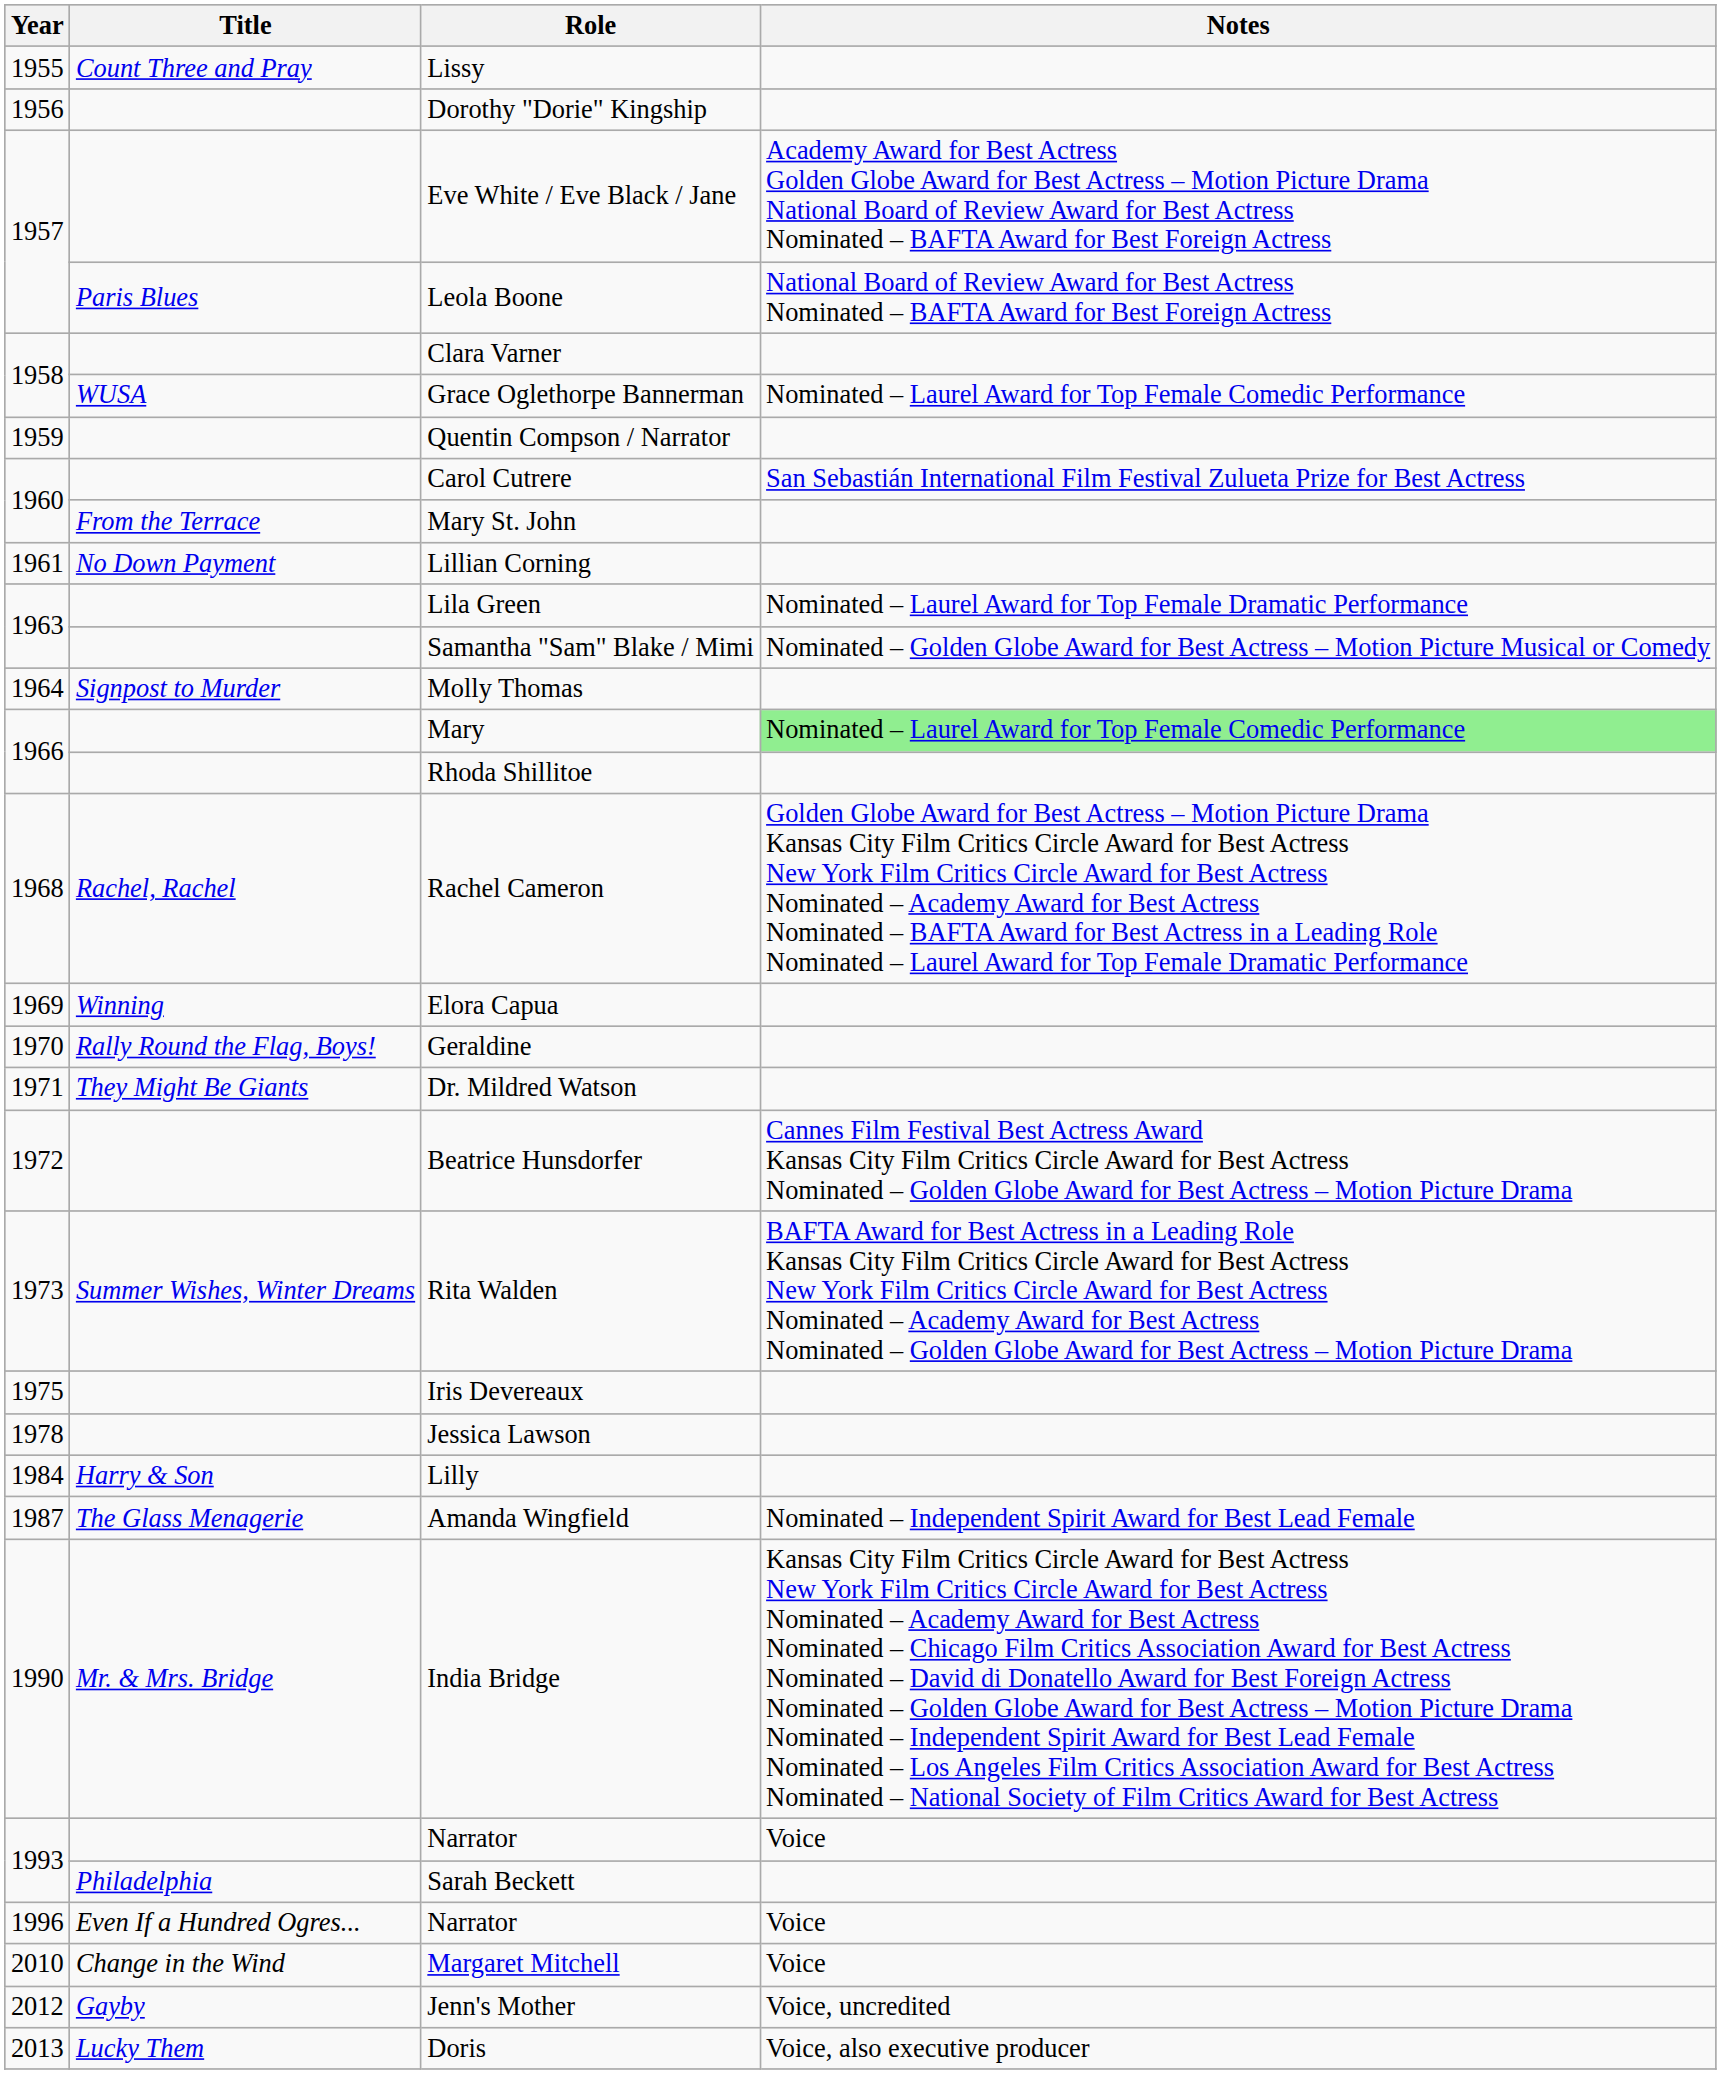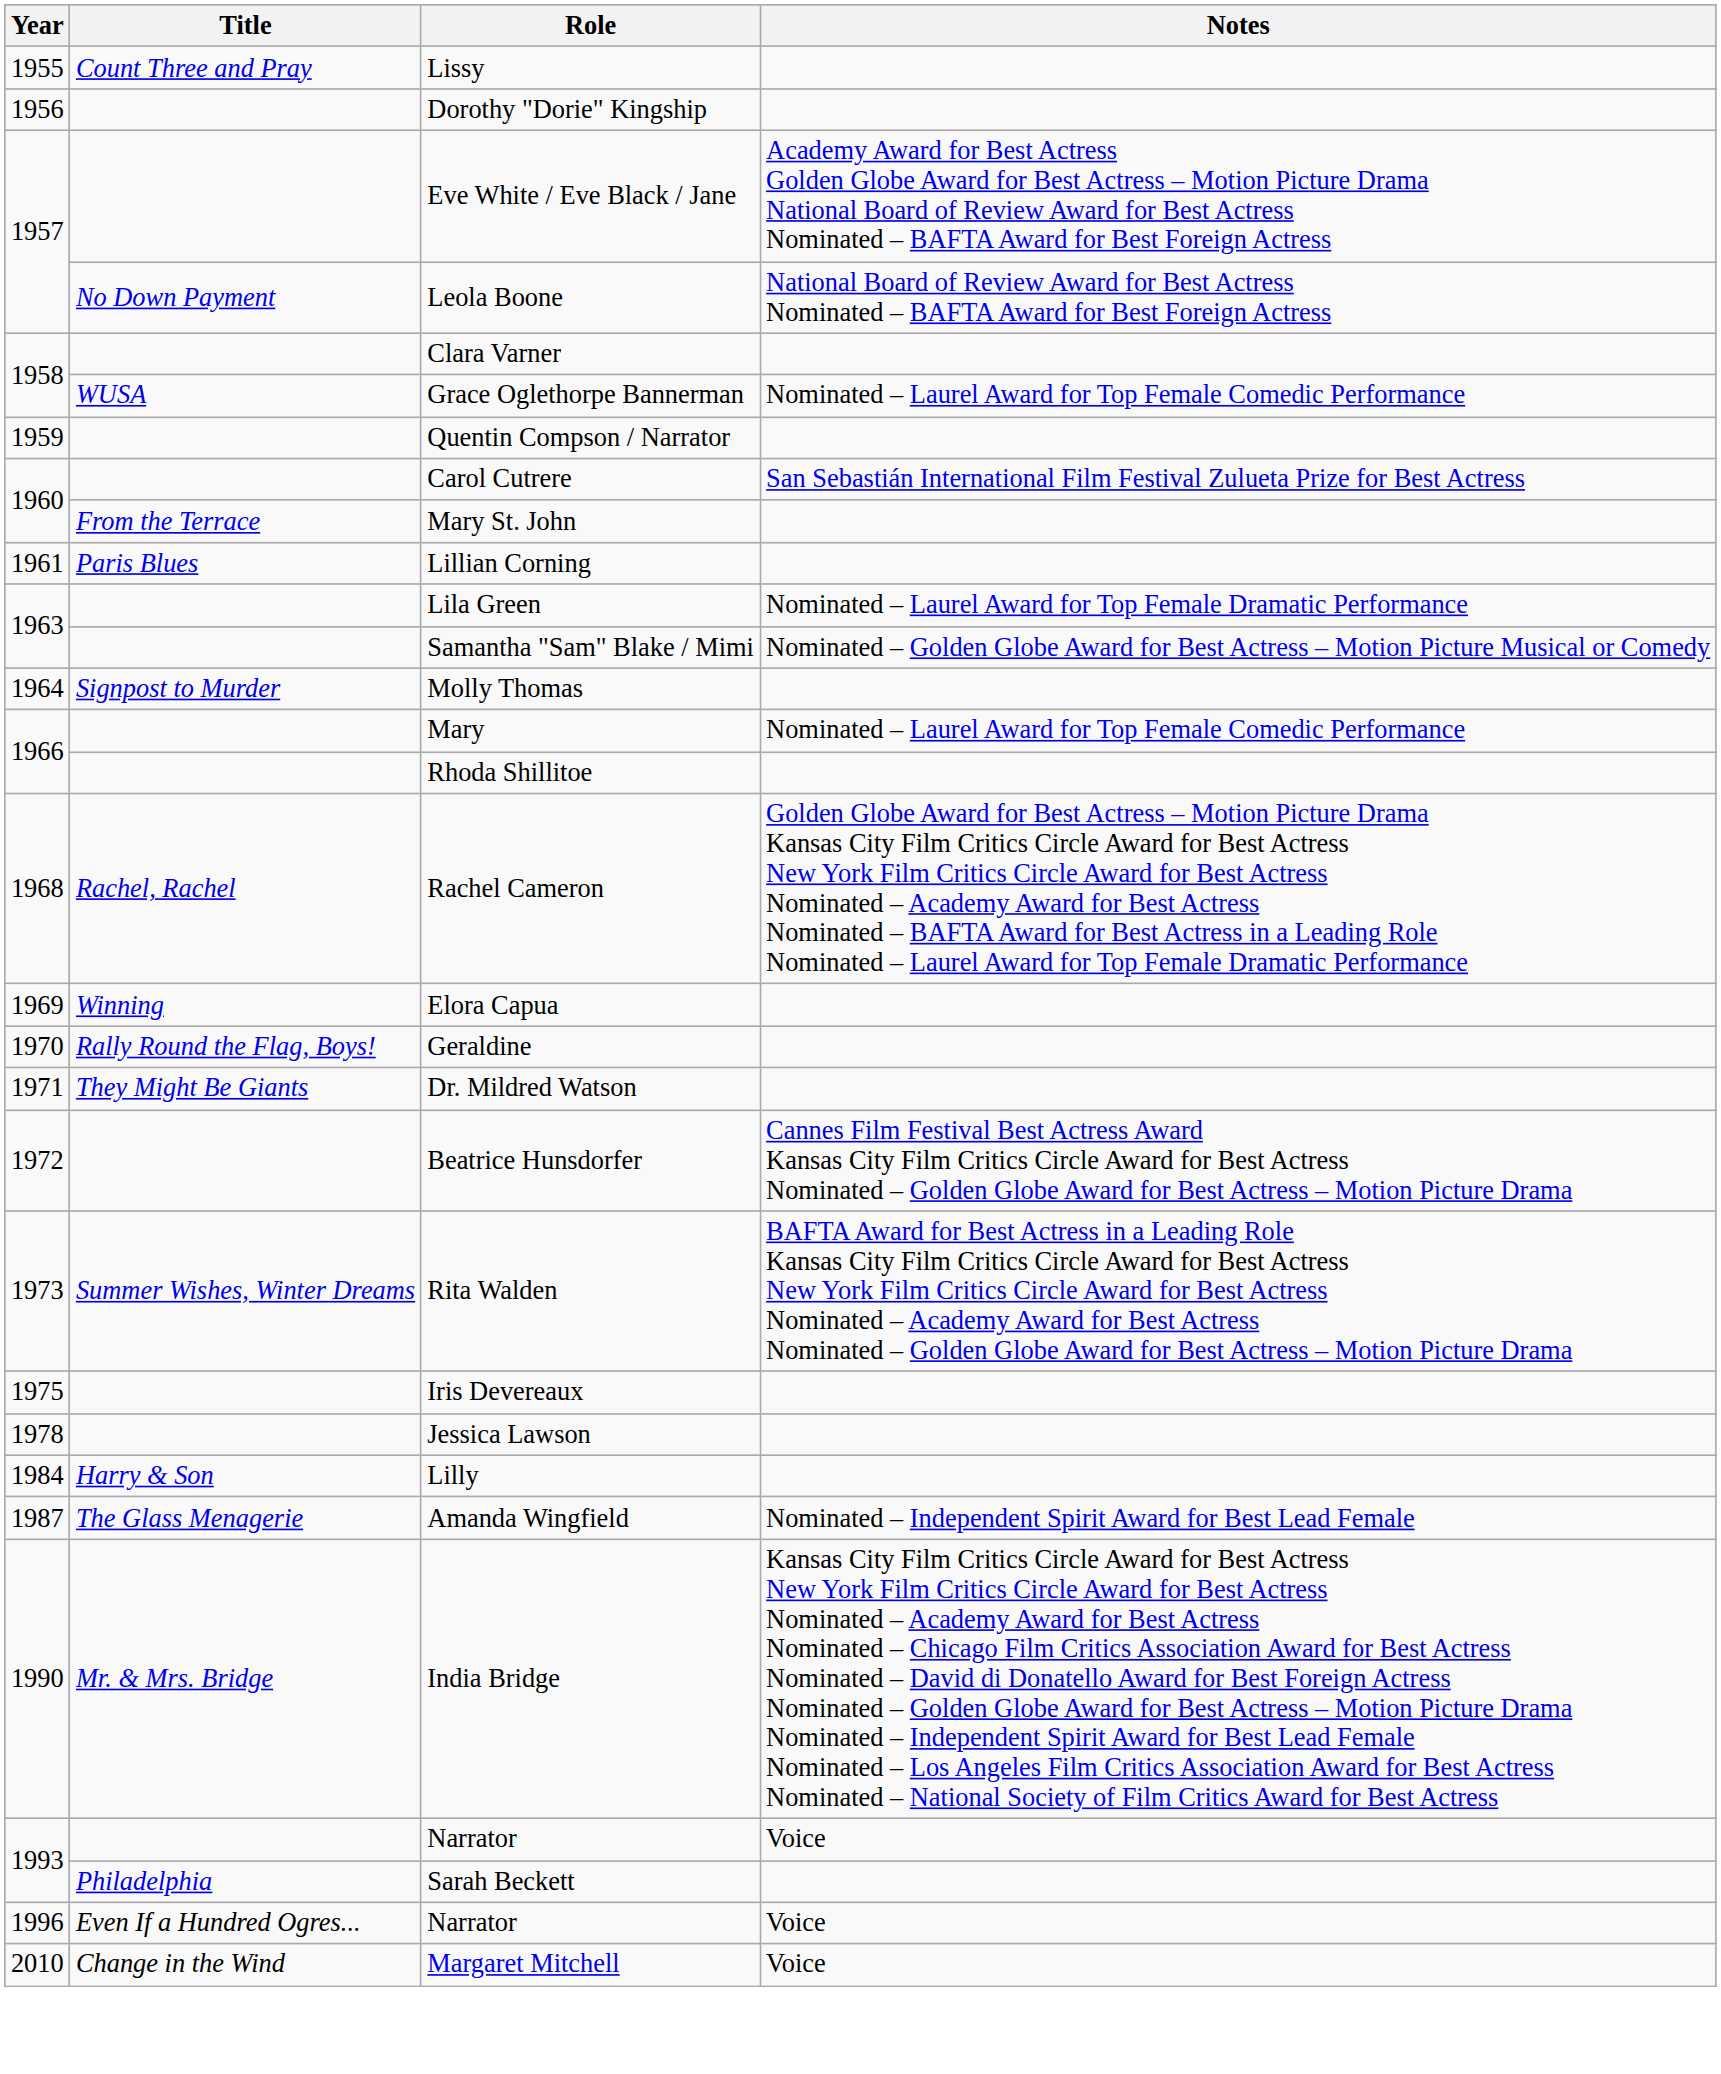Leola Boone | Title: Paris Blues -> No Down Payment
Lillian Corning | Title: No Down Payment -> Paris Blues
Mary | Notes: lightgreen background -> no background
- row: 2012 | Gayby | Jenn's Mother | Voice, uncredited
- row: 2013 | Lucky Them | Doris | Voice, also executive producer
